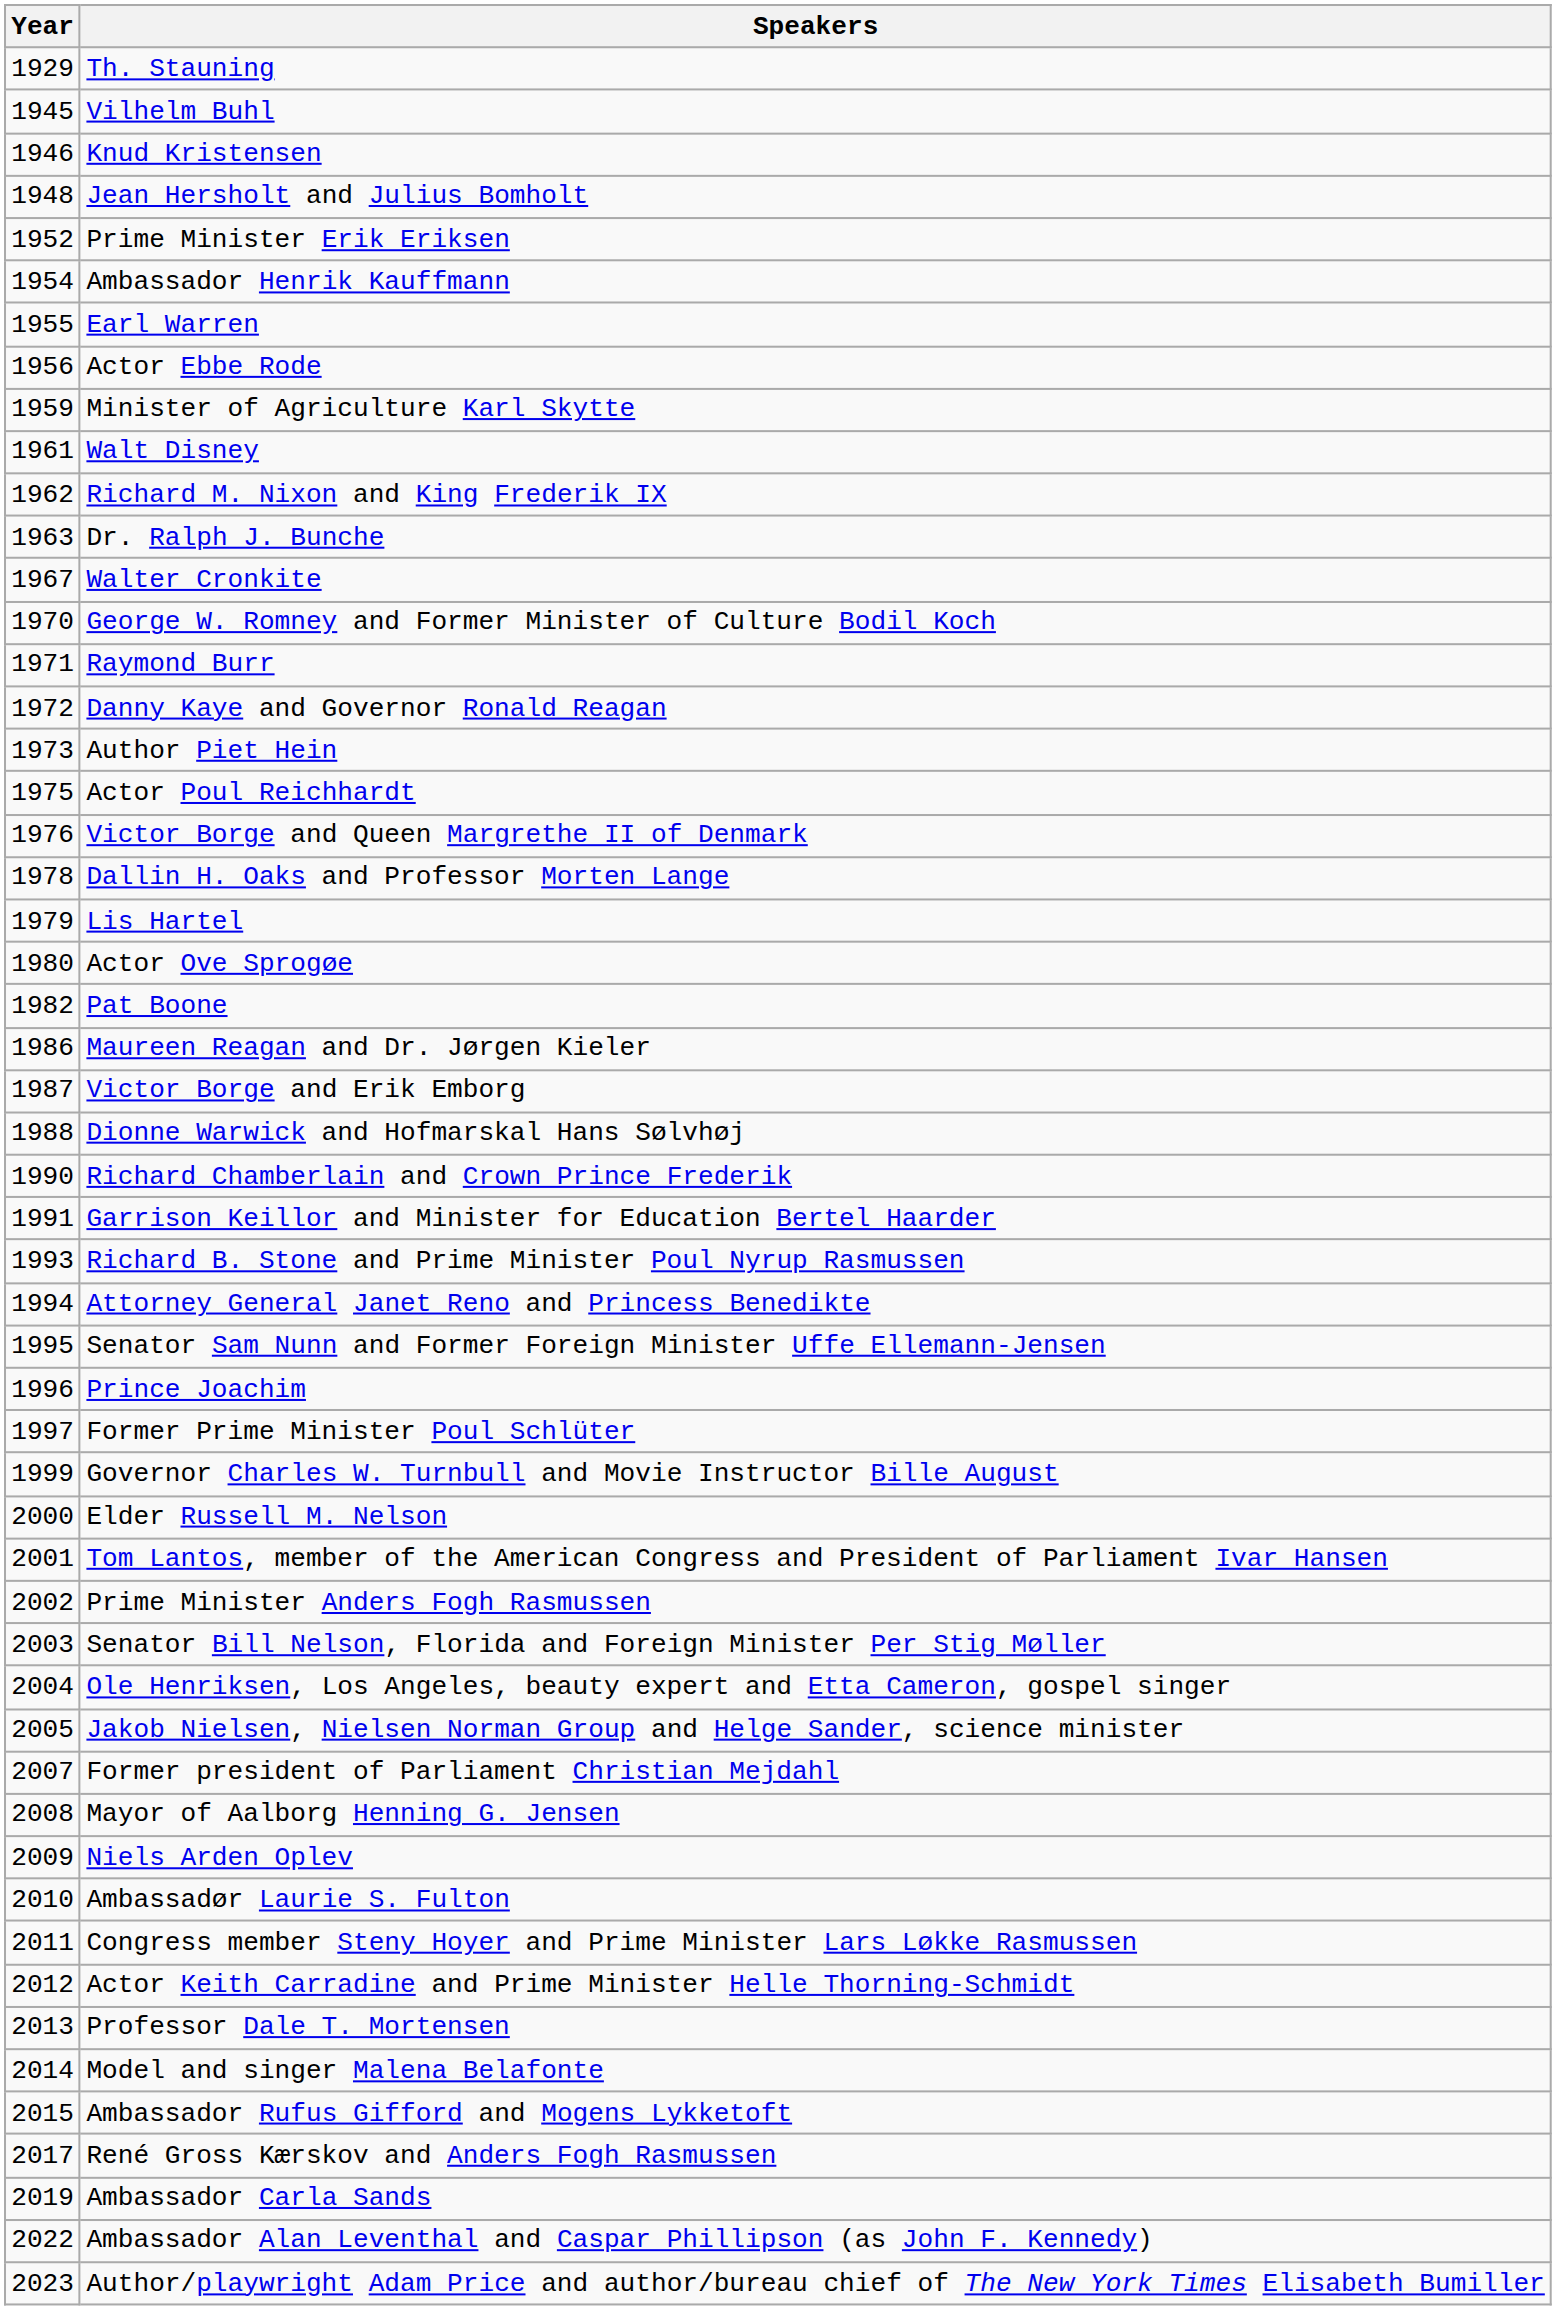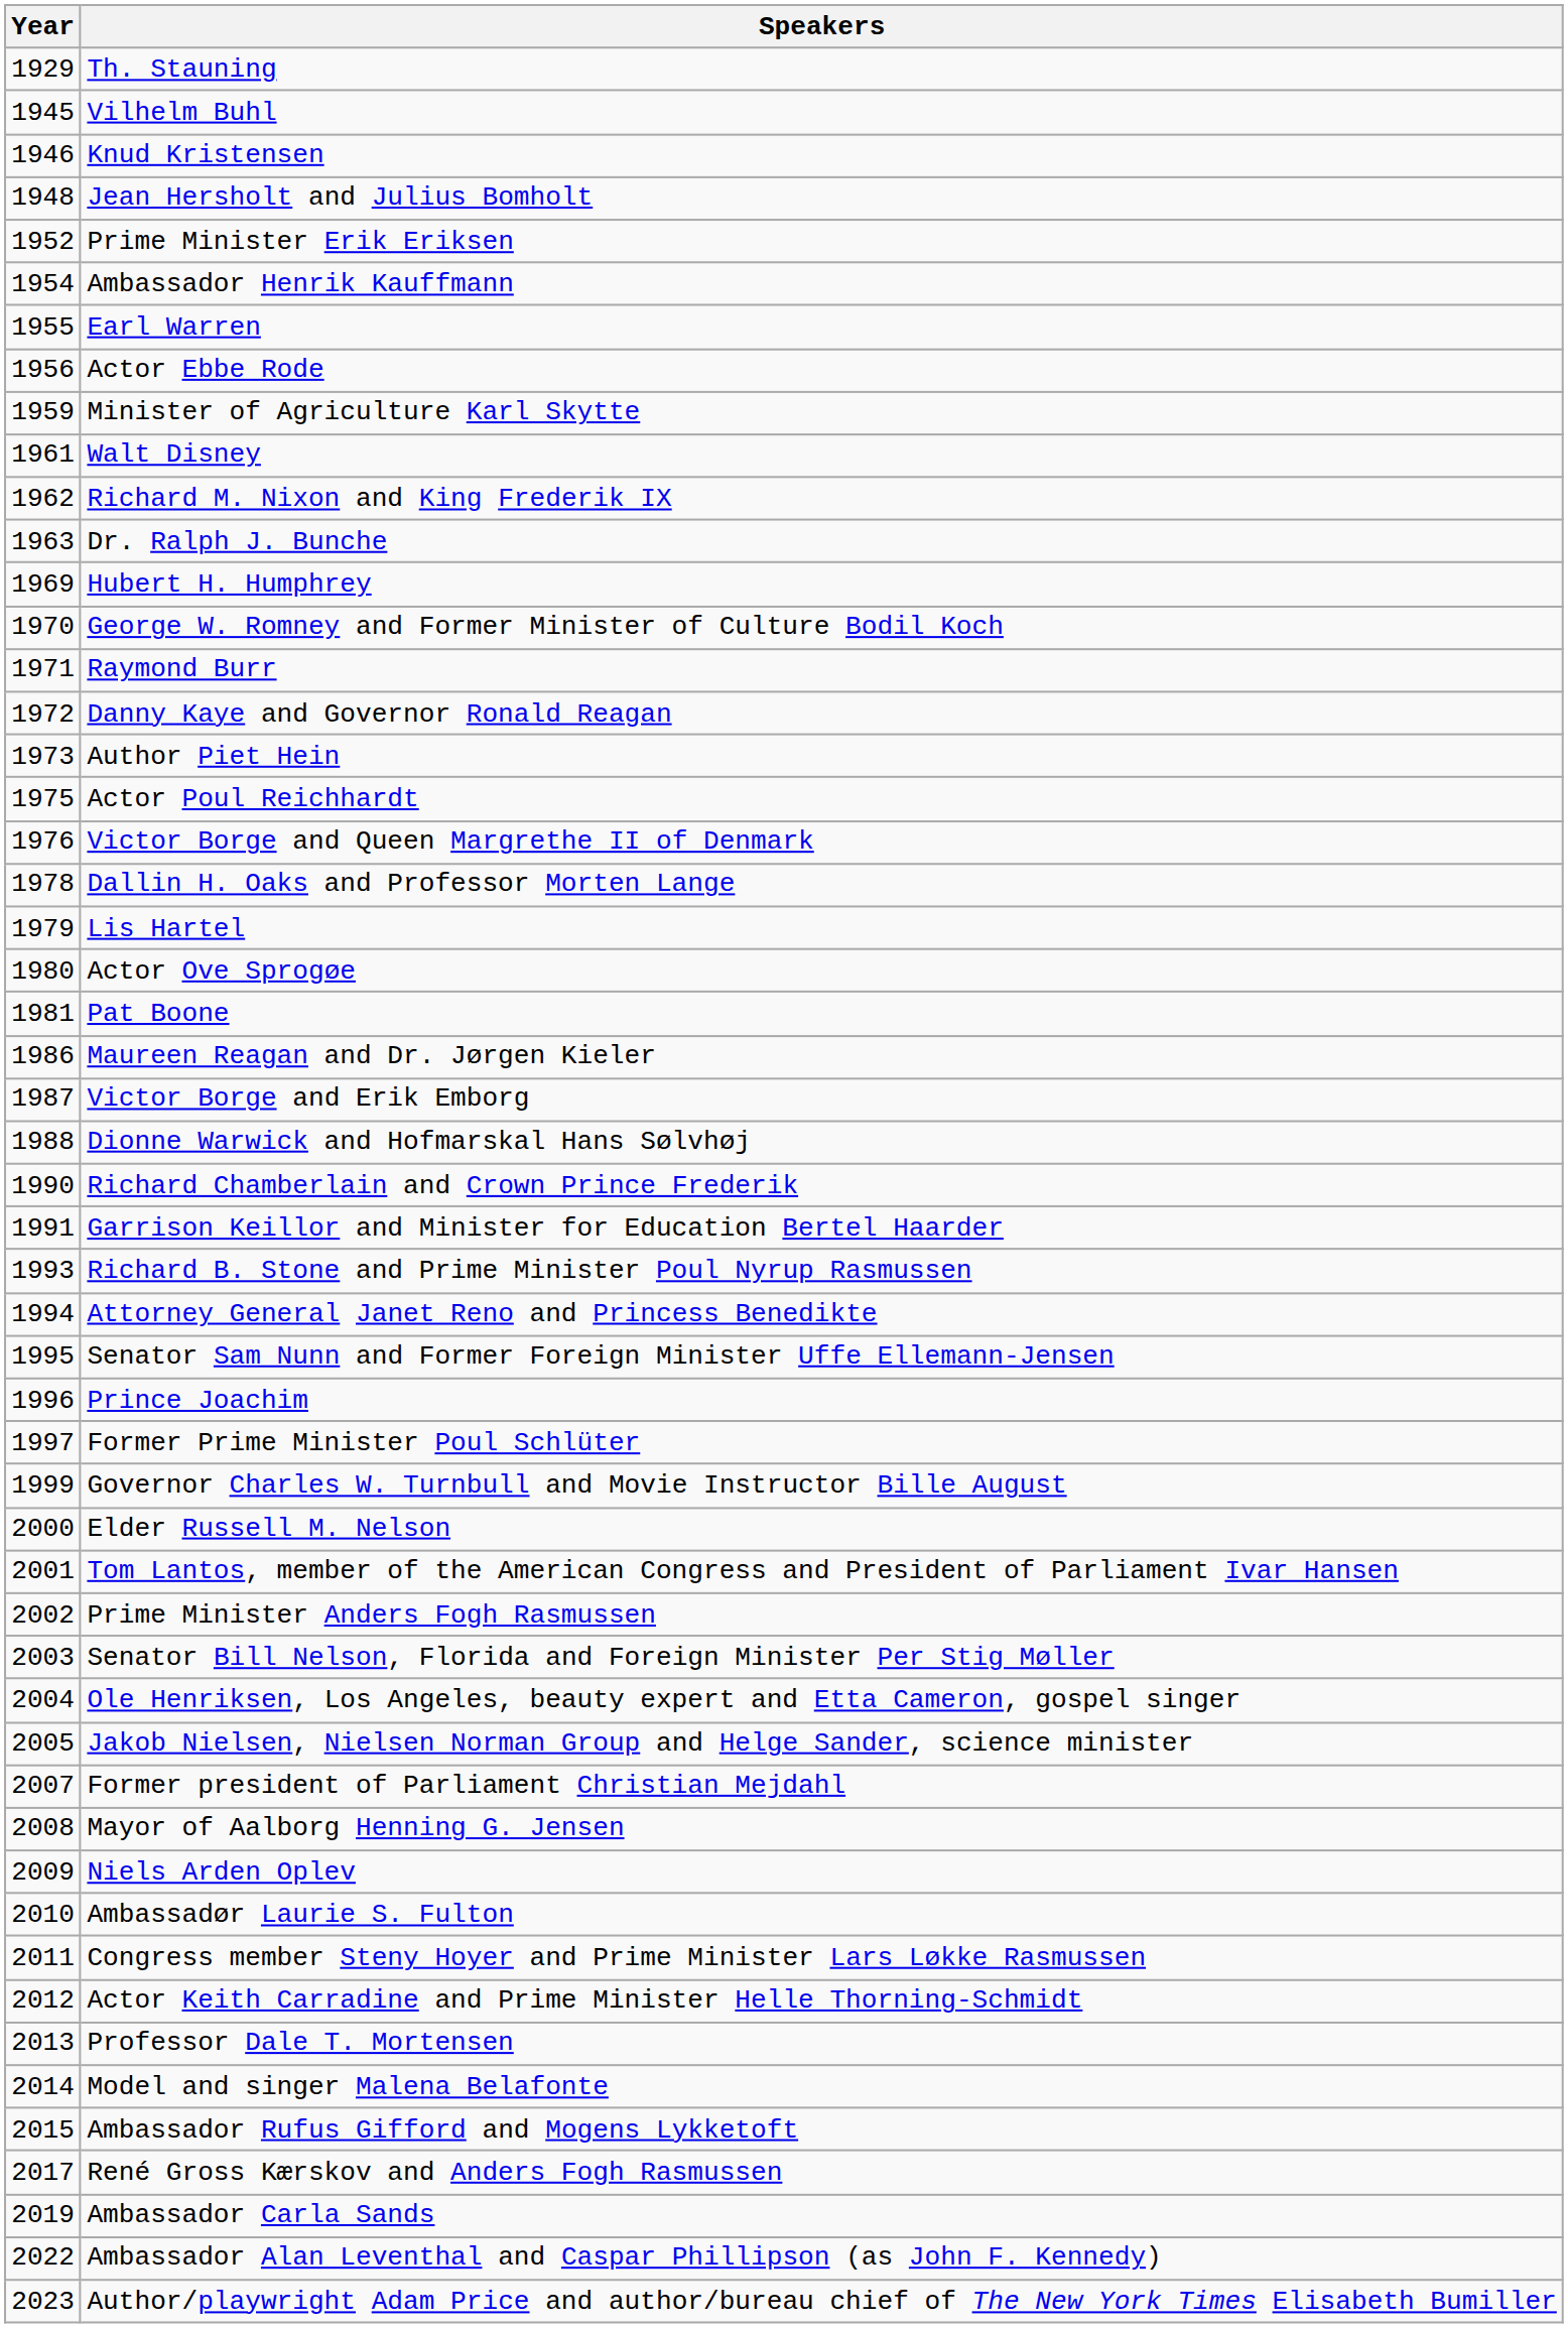- row: 1967 | Walter Cronkite
+ row: 1969 | Hubert H. Humphrey
Pat Boone | Year: 1982 -> 1981
